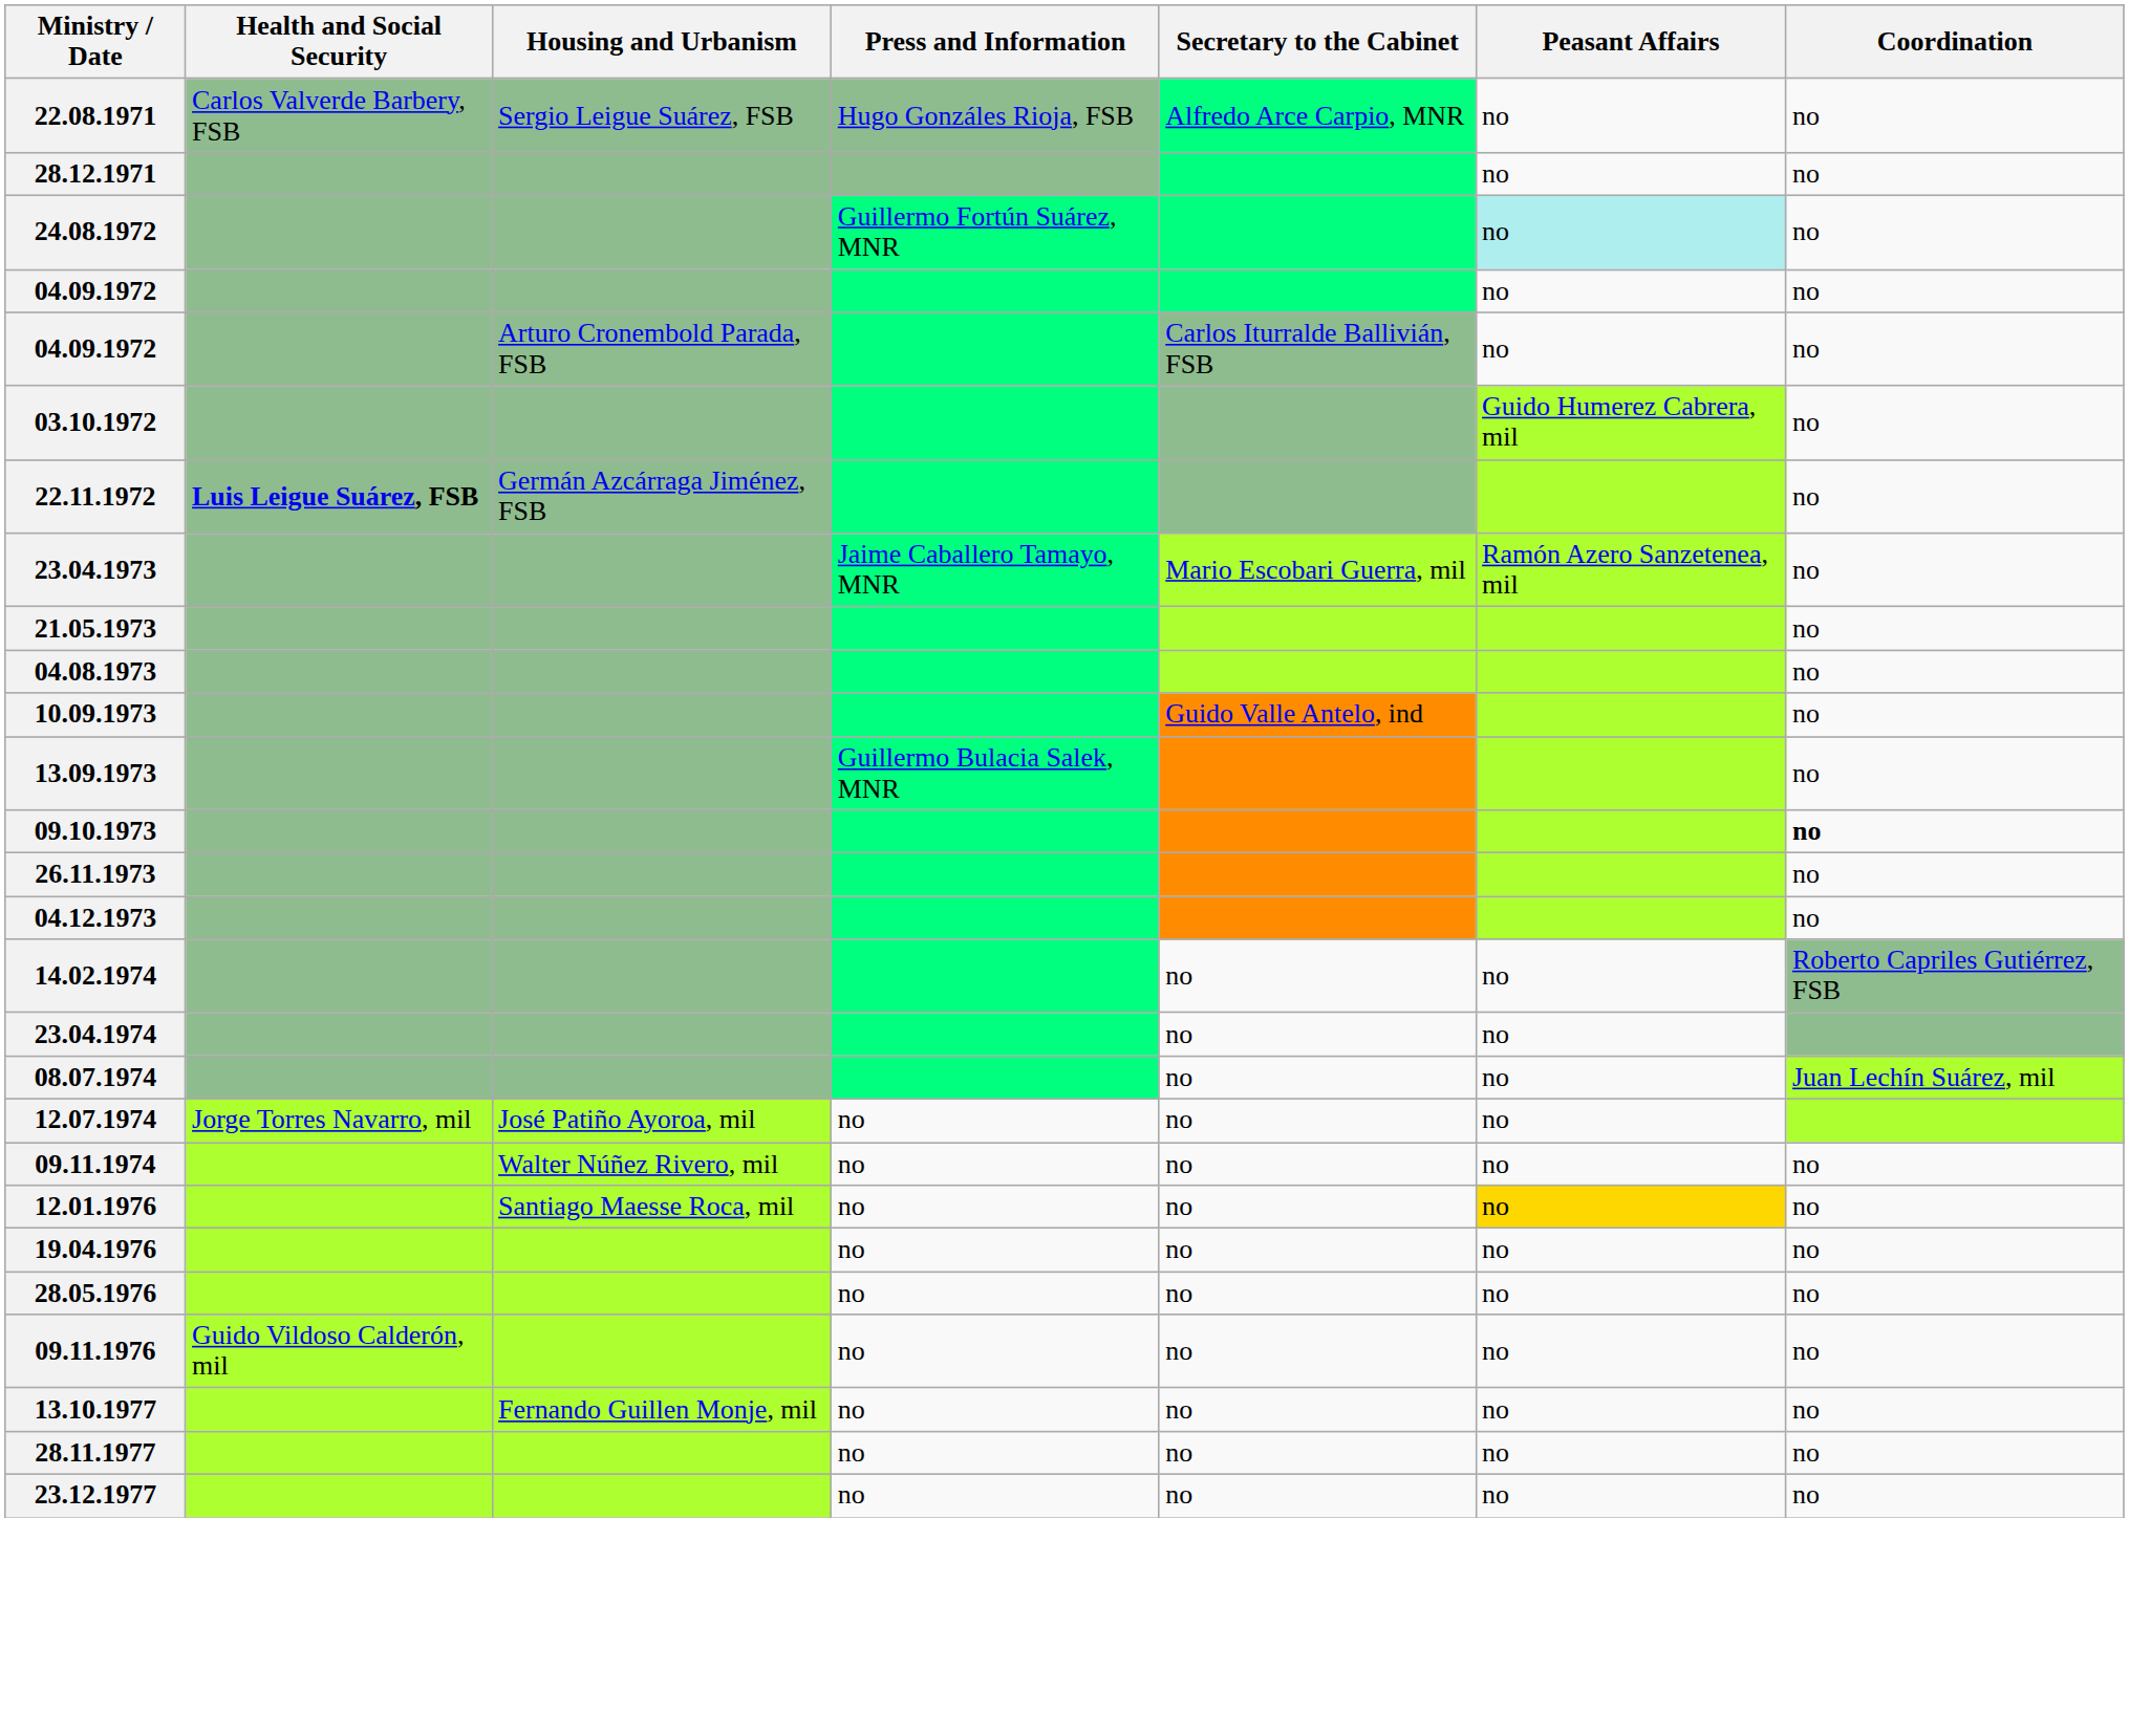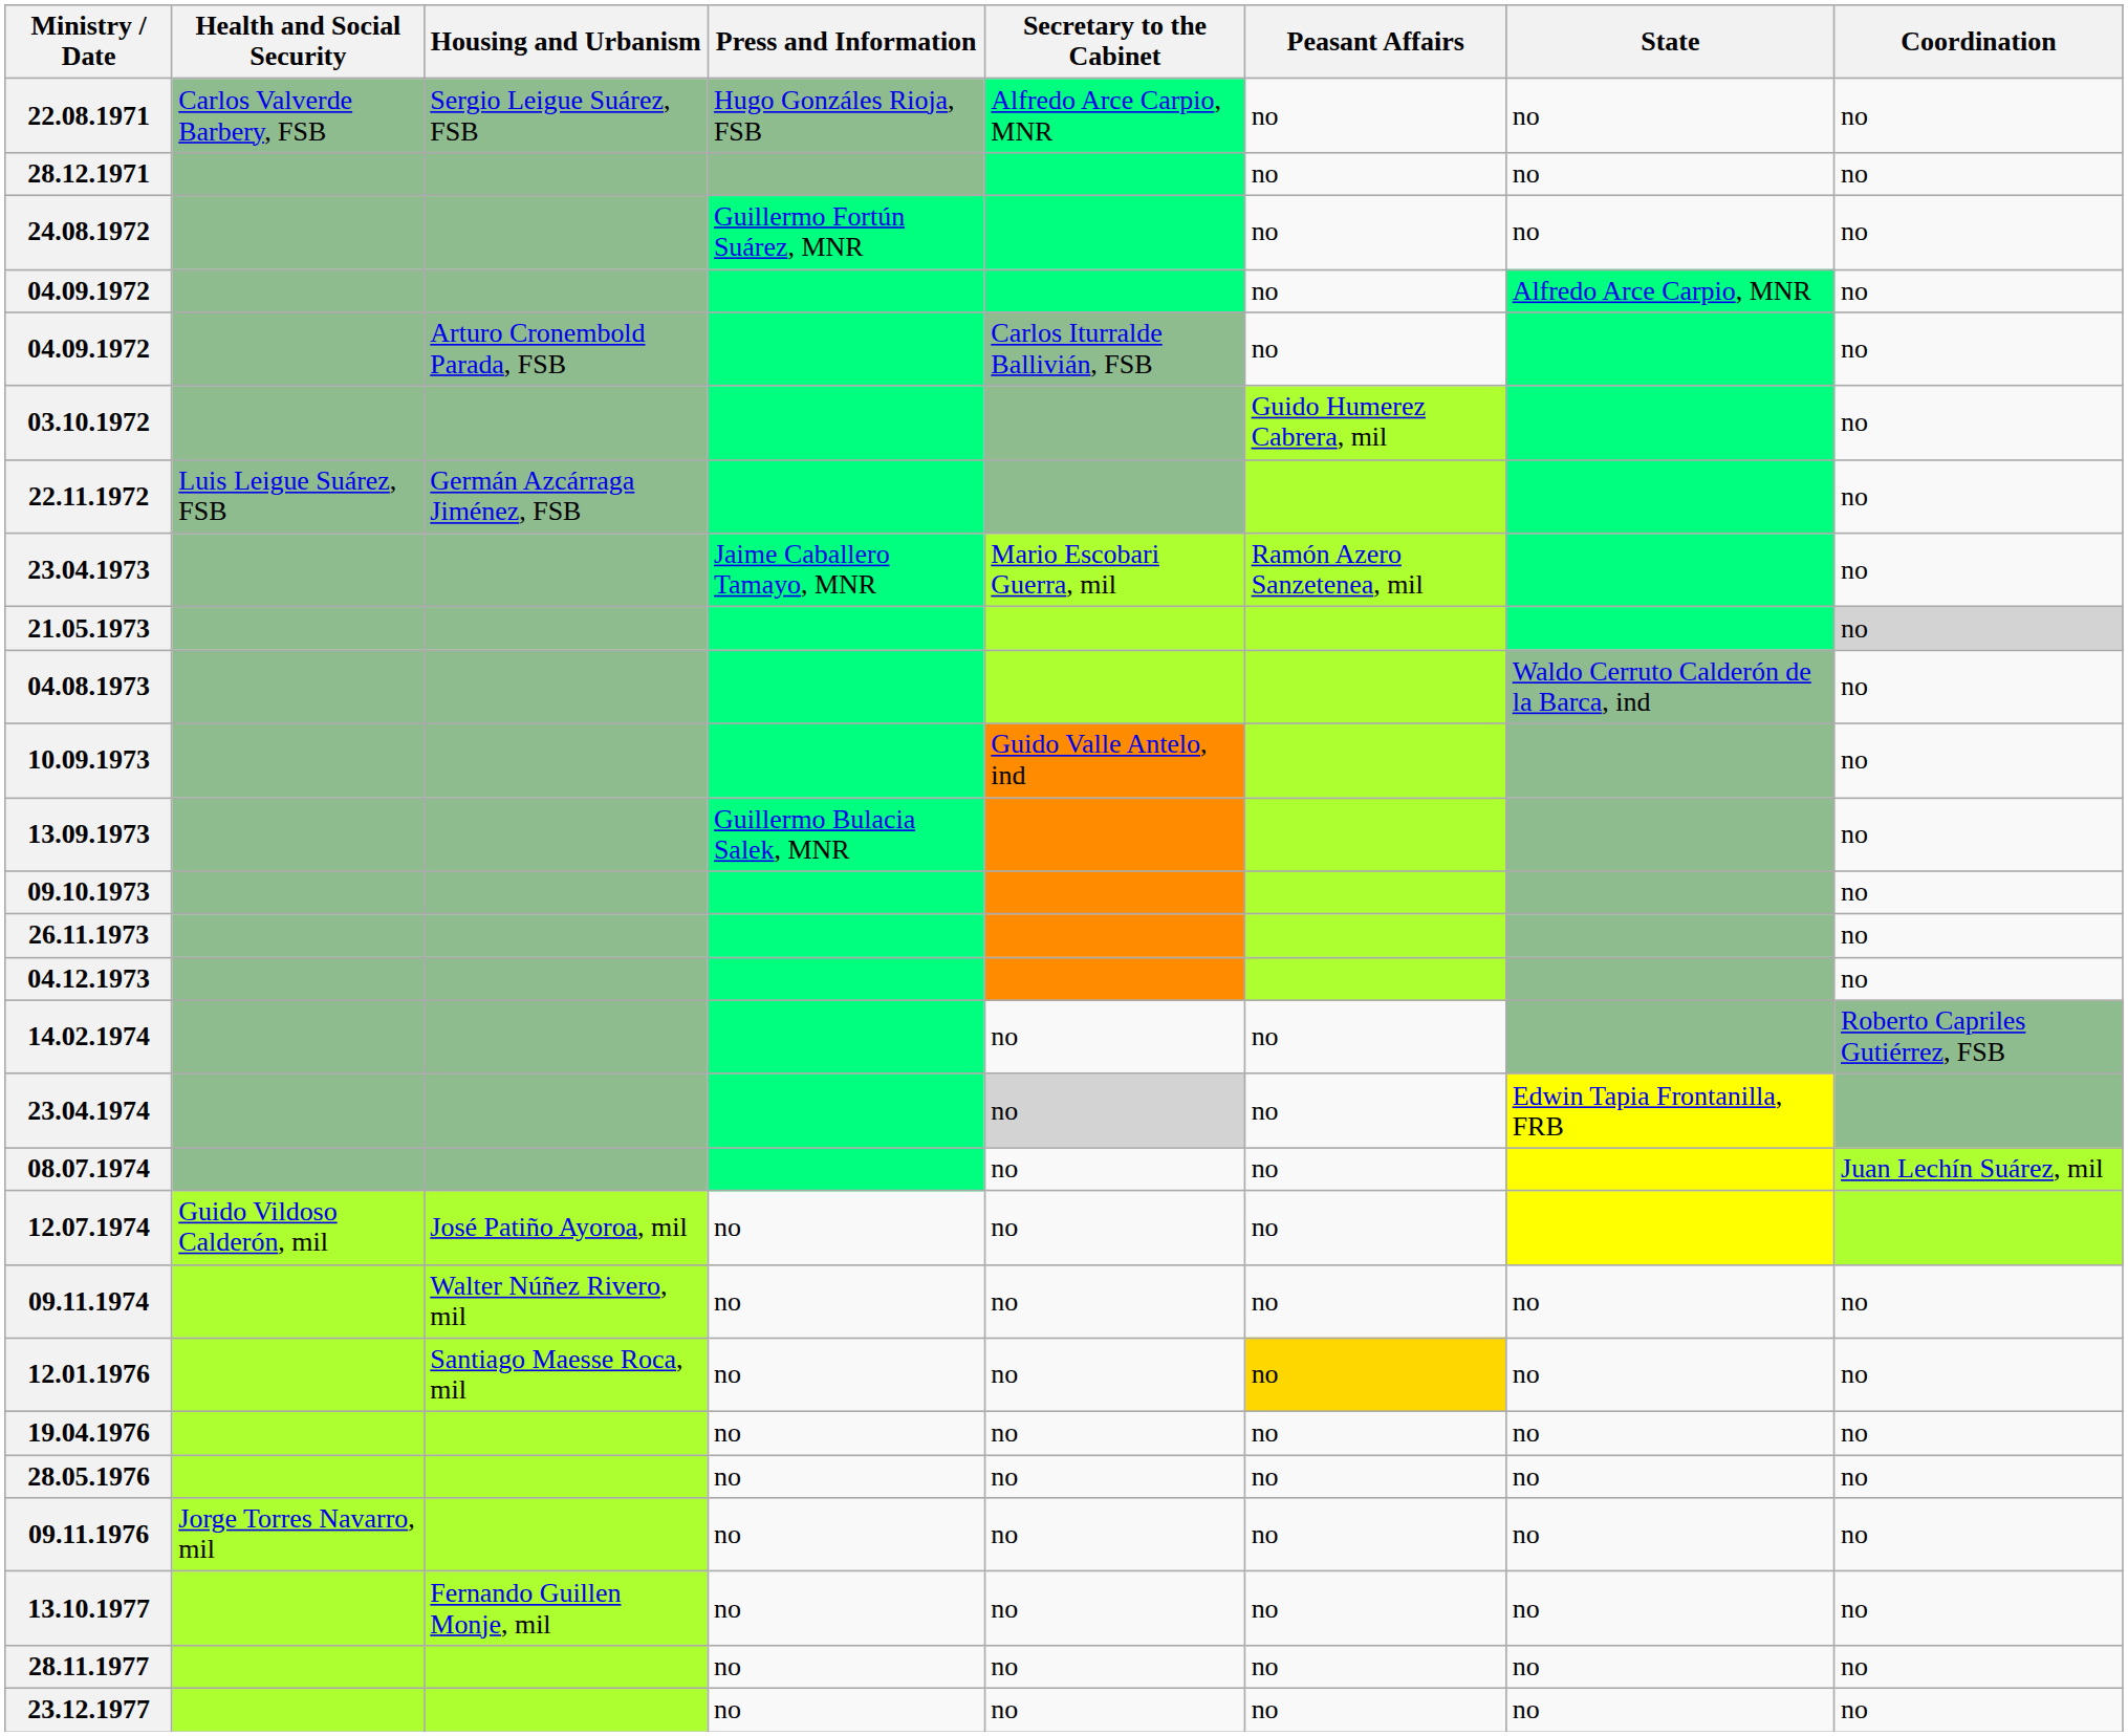+ column: State | no | no | no | Alfredo Arce Carpio, MNR | Waldo Cerruto Calderón de la Barca, ind | Edwin Tapia Frontanilla, FRB | no | no | no | no | no | no | no | no
24.08.1972 | Peasant Affairs: paleturquoise background -> no background
22.11.1972 | Health and Social Security: bold -> normal
21.05.1973 | Coordination: no background -> lightgrey background
09.10.1973 | Coordination: bold -> normal
23.04.1974 | Secretary to the Cabinet: no background -> lightgrey background
12.07.1974 | Health and Social Security: Jorge Torres Navarro, mil -> Guido Vildoso Calderón, mil
09.11.1976 | Health and Social Security: Guido Vildoso Calderón, mil -> Jorge Torres Navarro, mil
